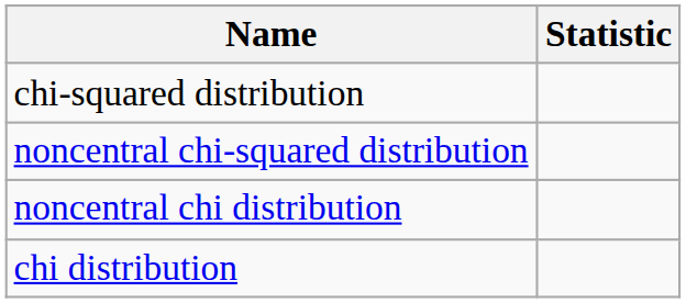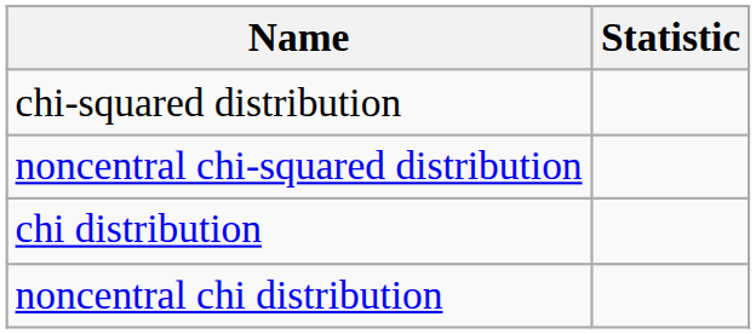rows swapped: chi distribution <-> noncentral chi distribution
